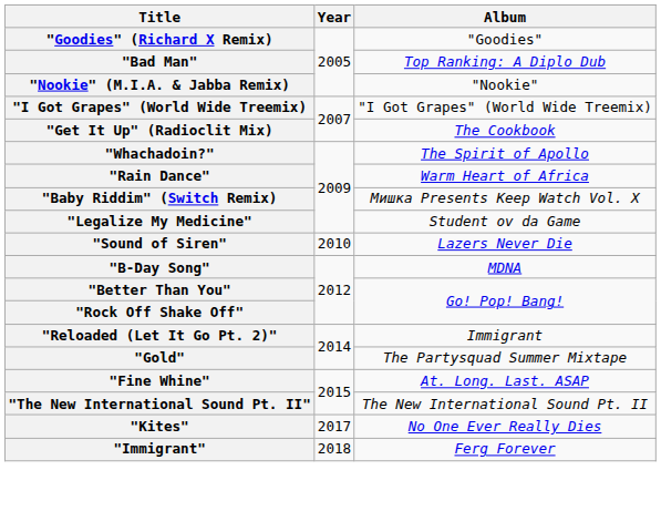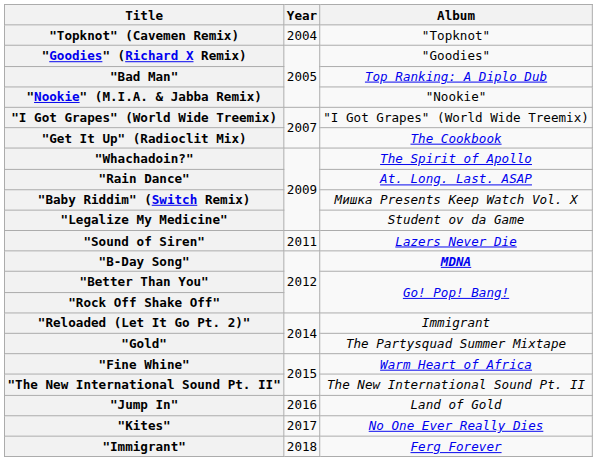+ row: "Topknot" (Cavemen Remix) | 2004 | "Topknot"
"Rain Dance" | Album: Warm Heart of Africa -> At. Long. Last. ASAP
"Sound of Siren" | Year: 2010 -> 2011
"B-Day Song" | Album: normal -> bold
"Fine Whine" | Album: At. Long. Last. ASAP -> Warm Heart of Africa
+ row: "Jump In" | 2016 | Land of Gold
